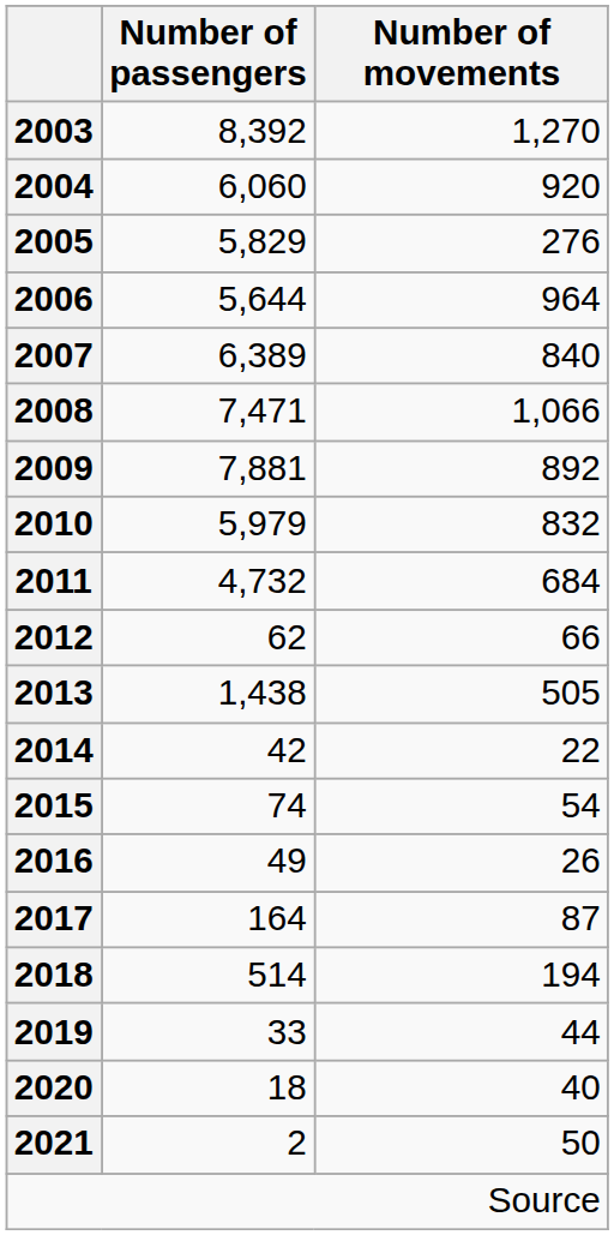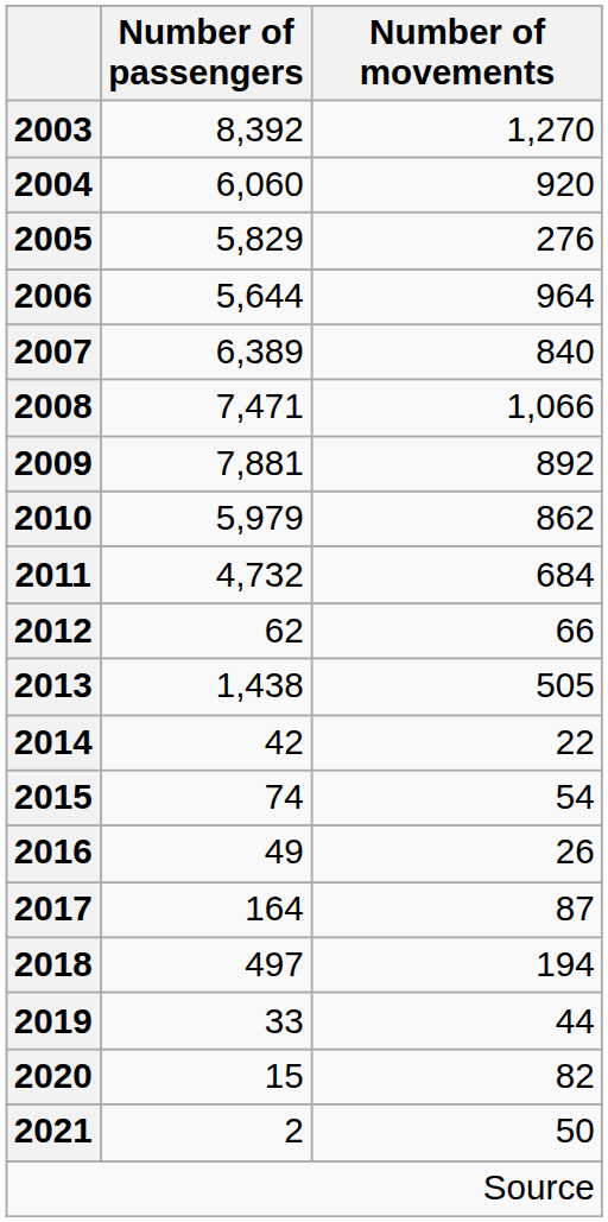2010 | Number of movements: 832 -> 862
2018 | Number of passengers: 514 -> 497
2020 | Number of passengers: 18 -> 15
2020 | Number of movements: 40 -> 82
